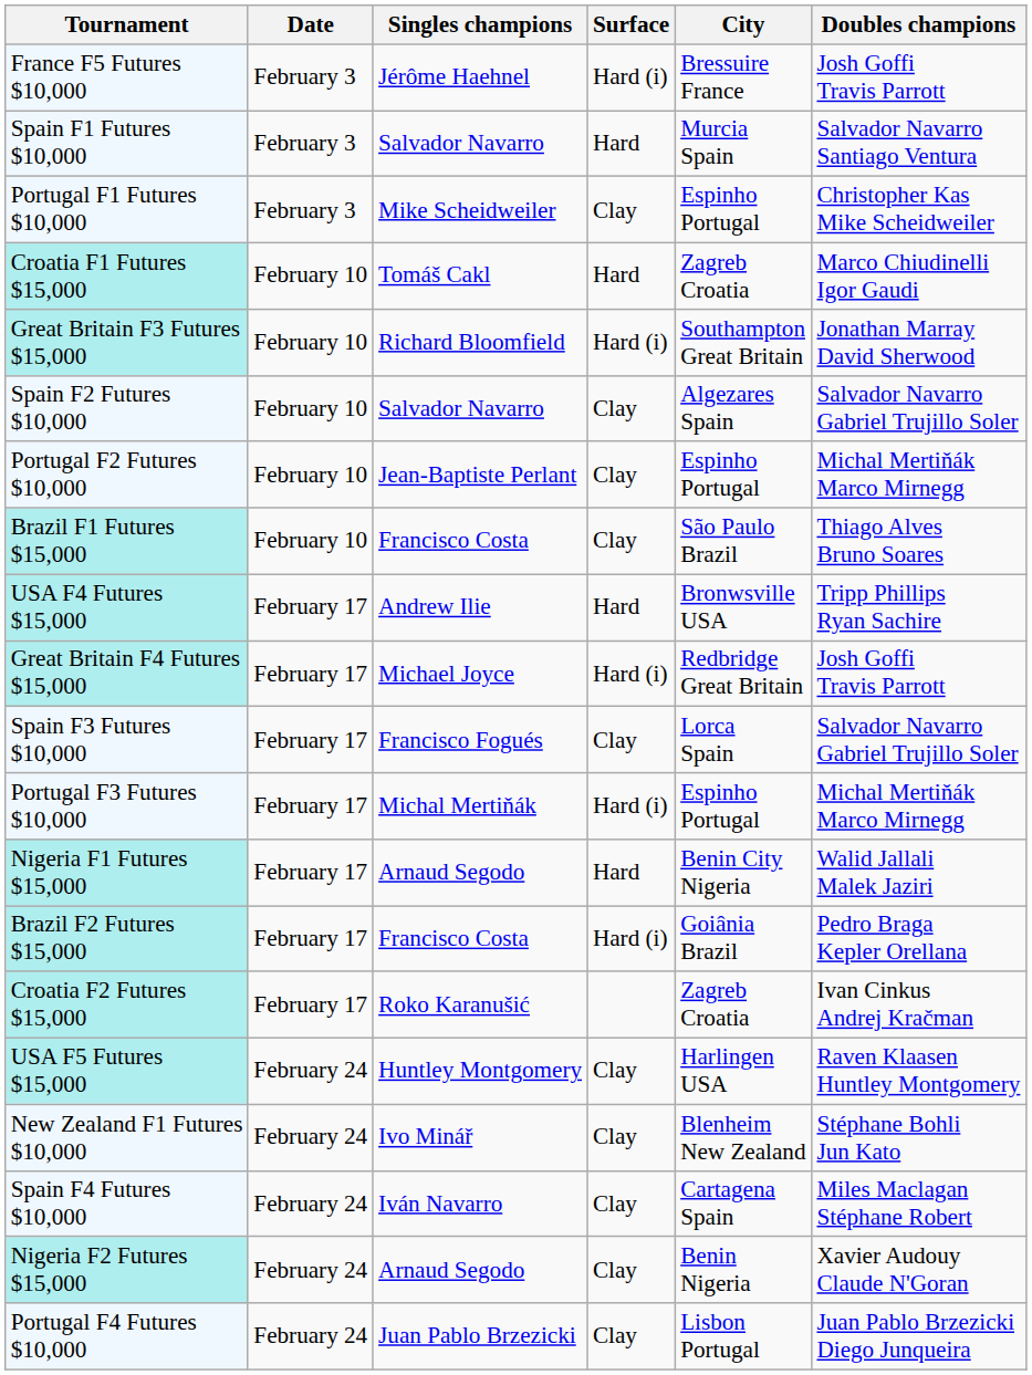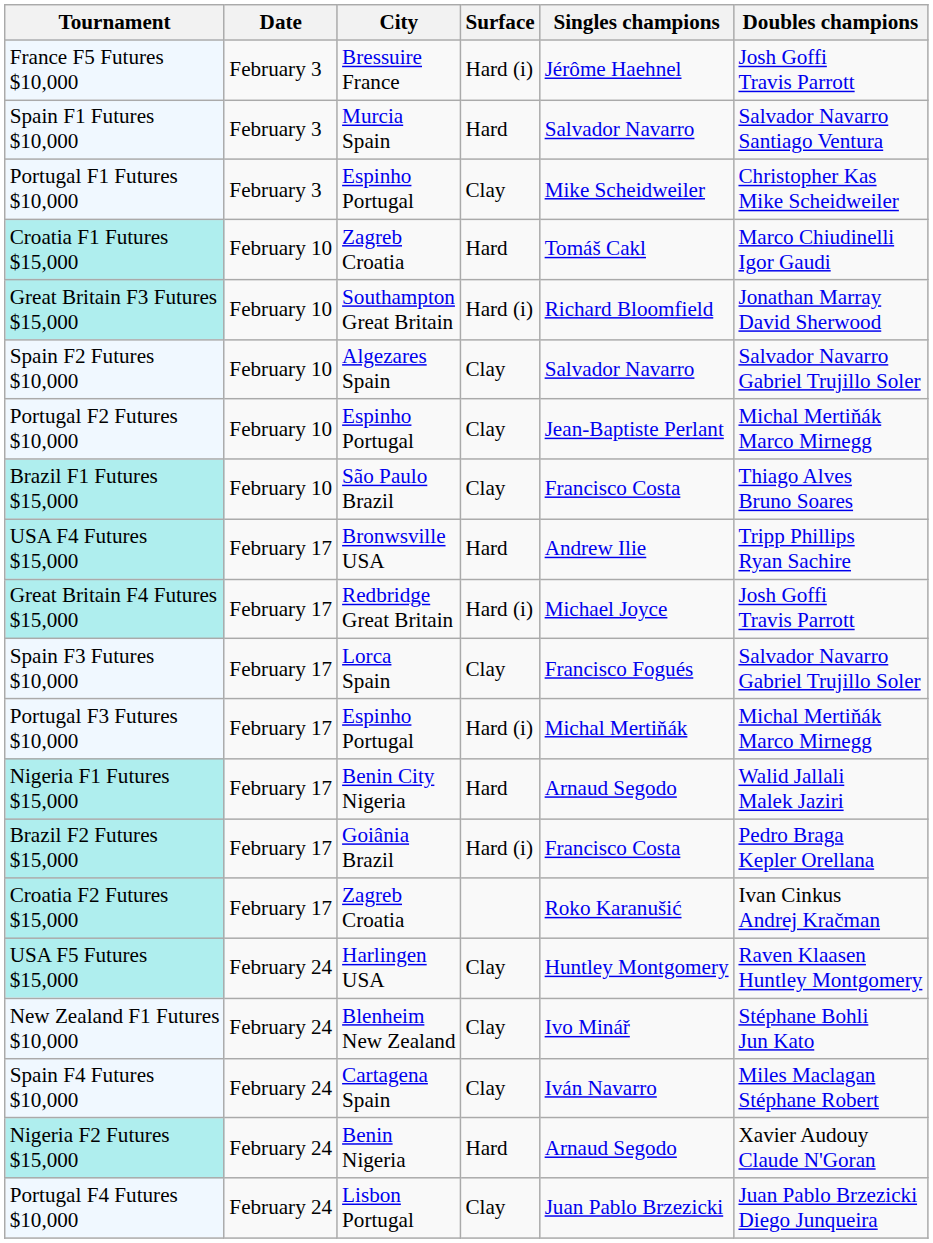columns swapped: City <-> Singles champions
Nigeria F2 Futures $15,000 | Surface: Clay -> Hard
